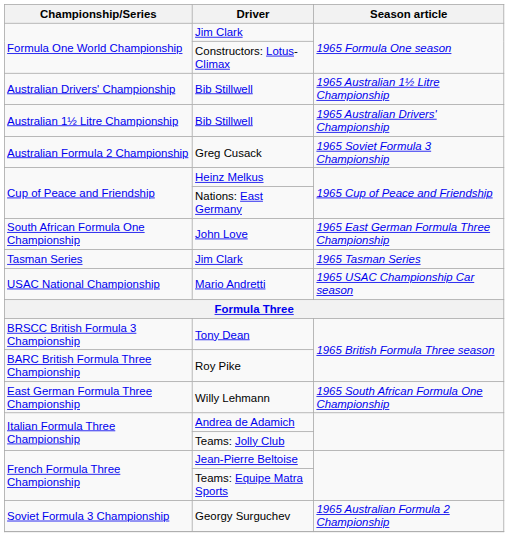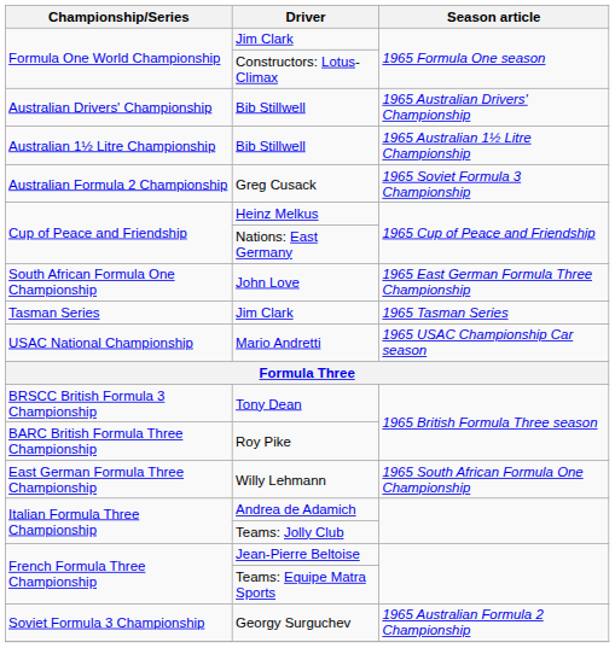Australian Drivers' Championship / Bib Stillwell | Season article: 1965 Australian 1½ Litre Championship -> 1965 Australian Drivers' Championship
Australian 1½ Litre Championship / Bib Stillwell | Season article: 1965 Australian Drivers' Championship -> 1965 Australian 1½ Litre Championship
